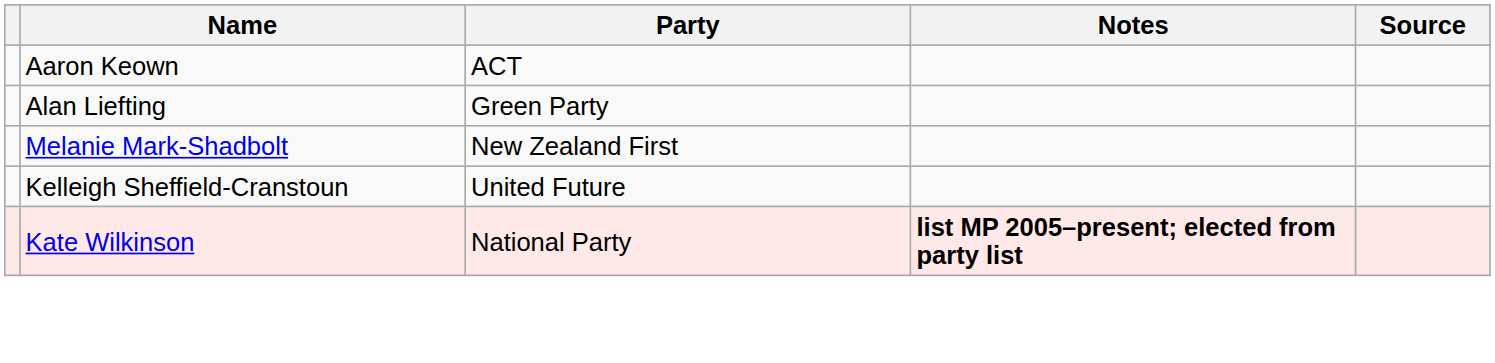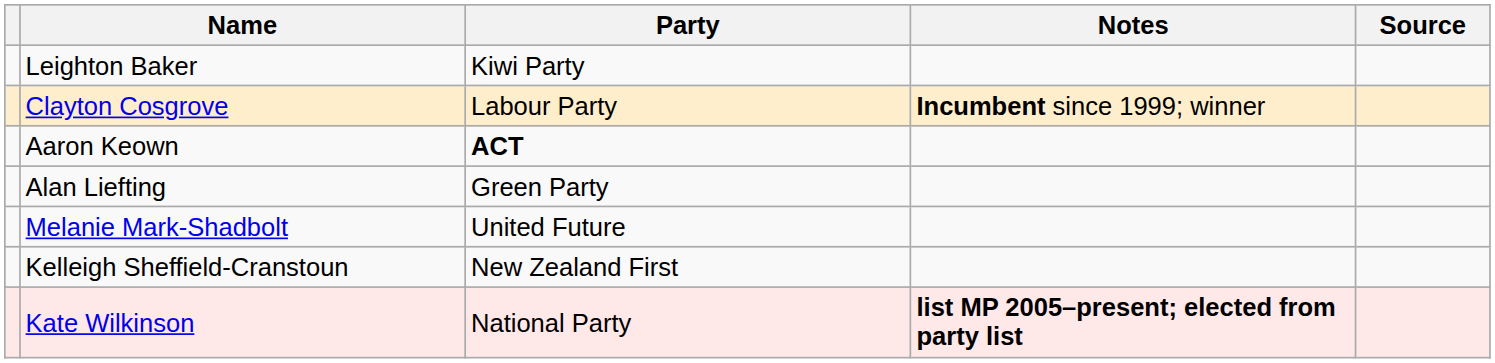+ row: Leighton Baker | Kiwi Party
+ row: Clayton Cosgrove | Labour Party | Incumbent since 1999; winner
Aaron Keown | Party: normal -> bold
Melanie Mark-Shadbolt | Party: New Zealand First -> United Future
Kelleigh Sheffield-Cranstoun | Party: United Future -> New Zealand First
